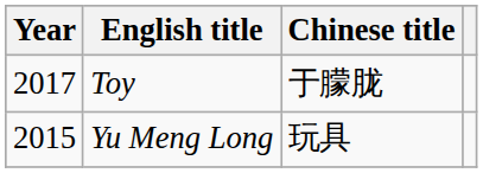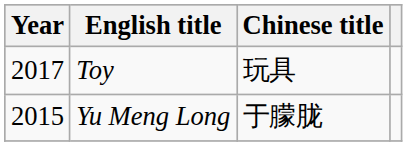Toy | Chinese title: 于朦胧 -> 玩具
Yu Meng Long | Chinese title: 玩具 -> 于朦胧
